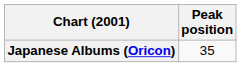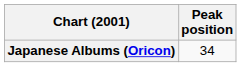Japanese Albums (Oricon) | Peak position: 35 -> 34
